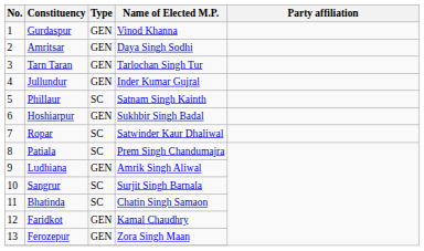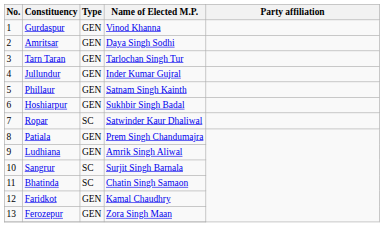Phillaur | Type: SC -> GEN
Patiala | Type: SC -> GEN
